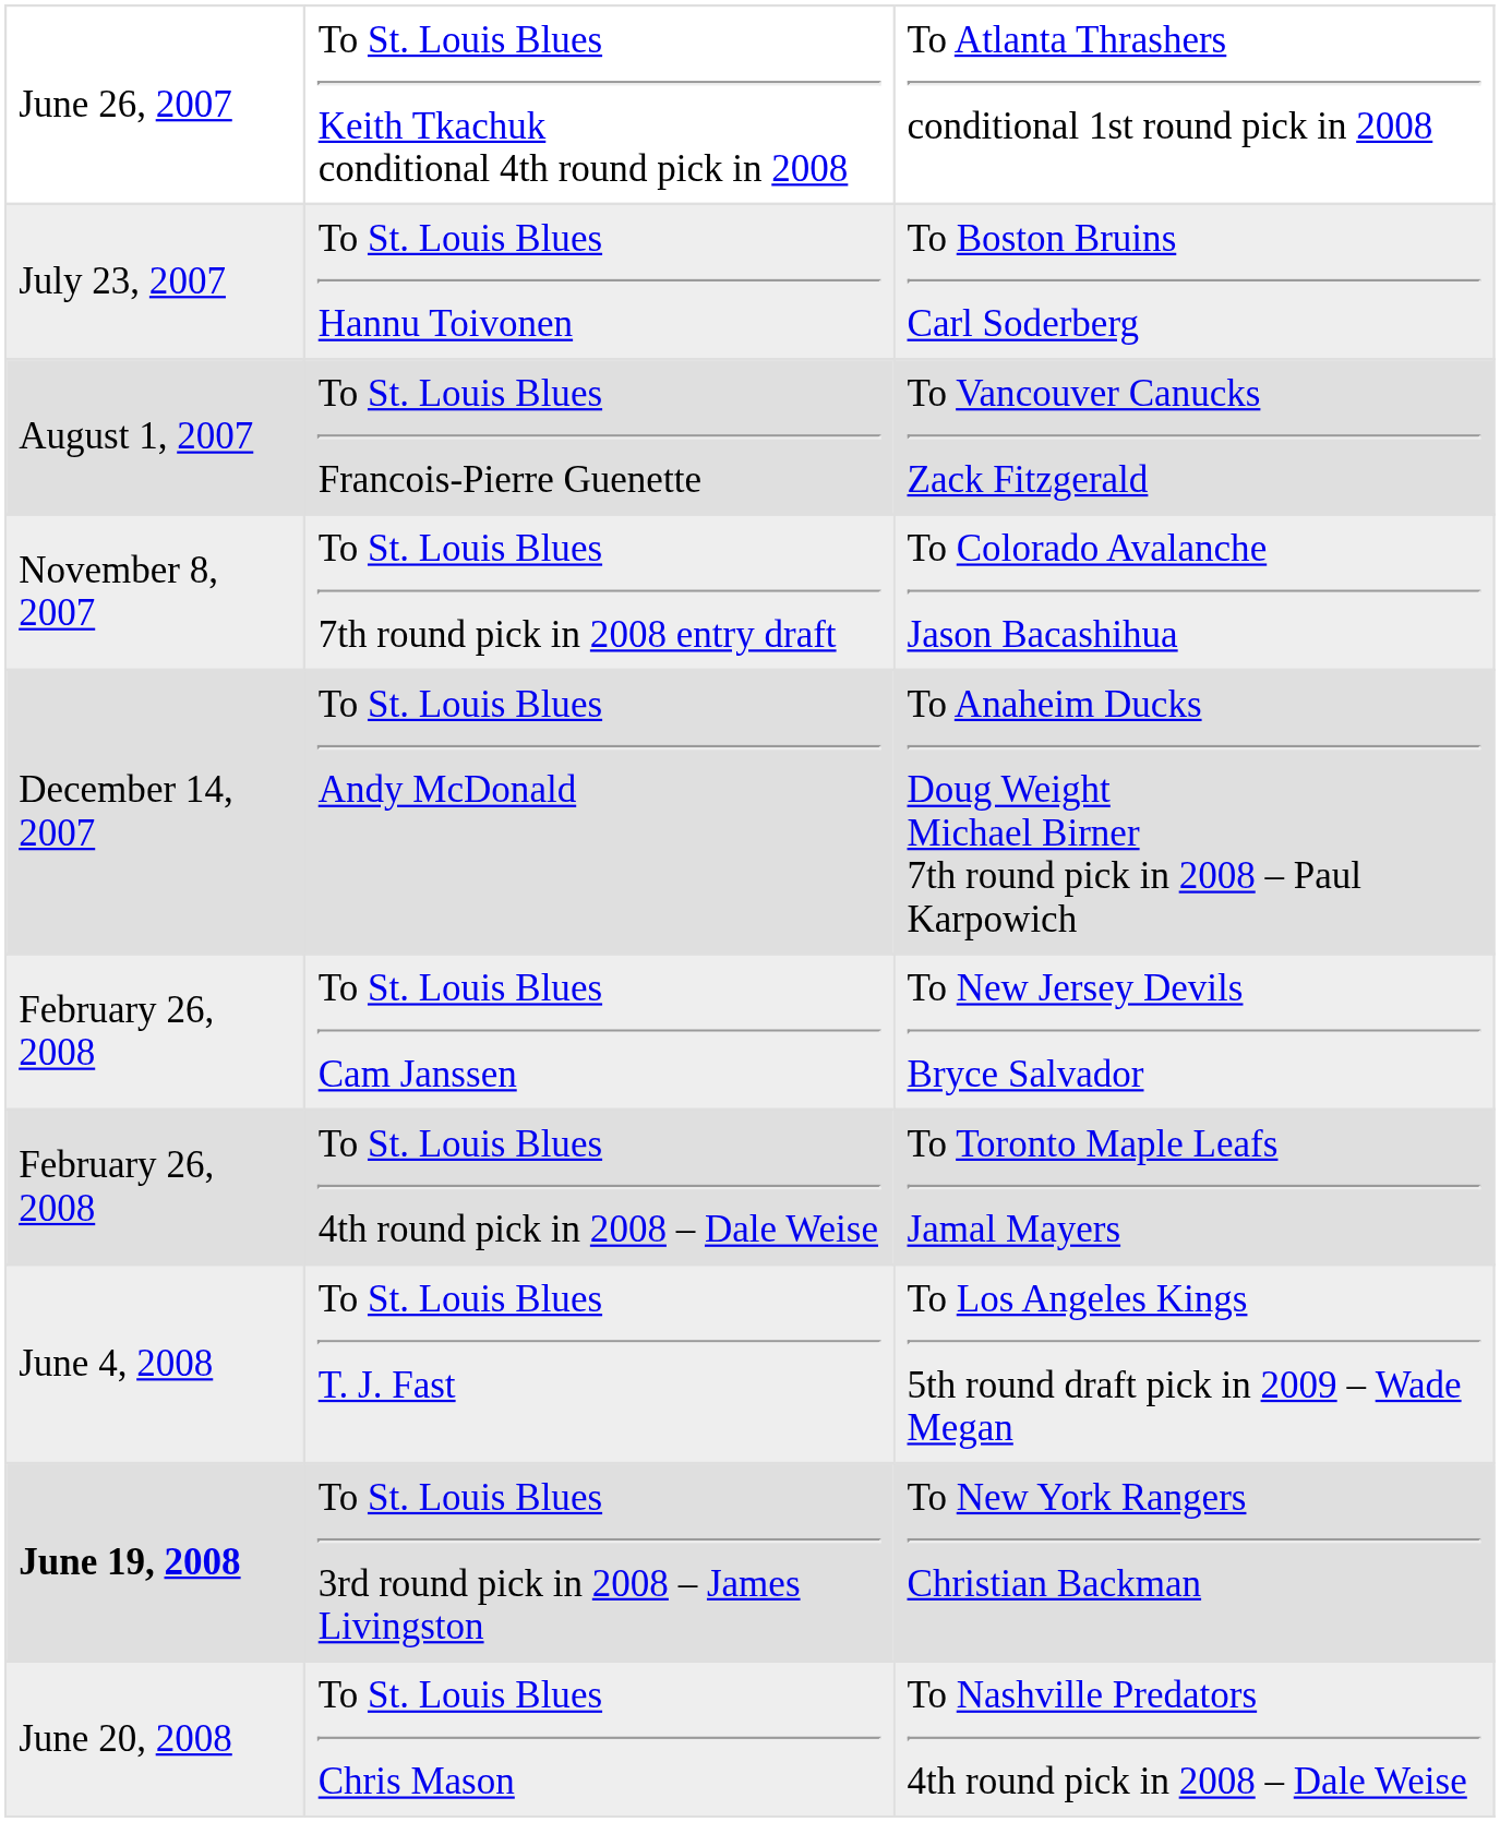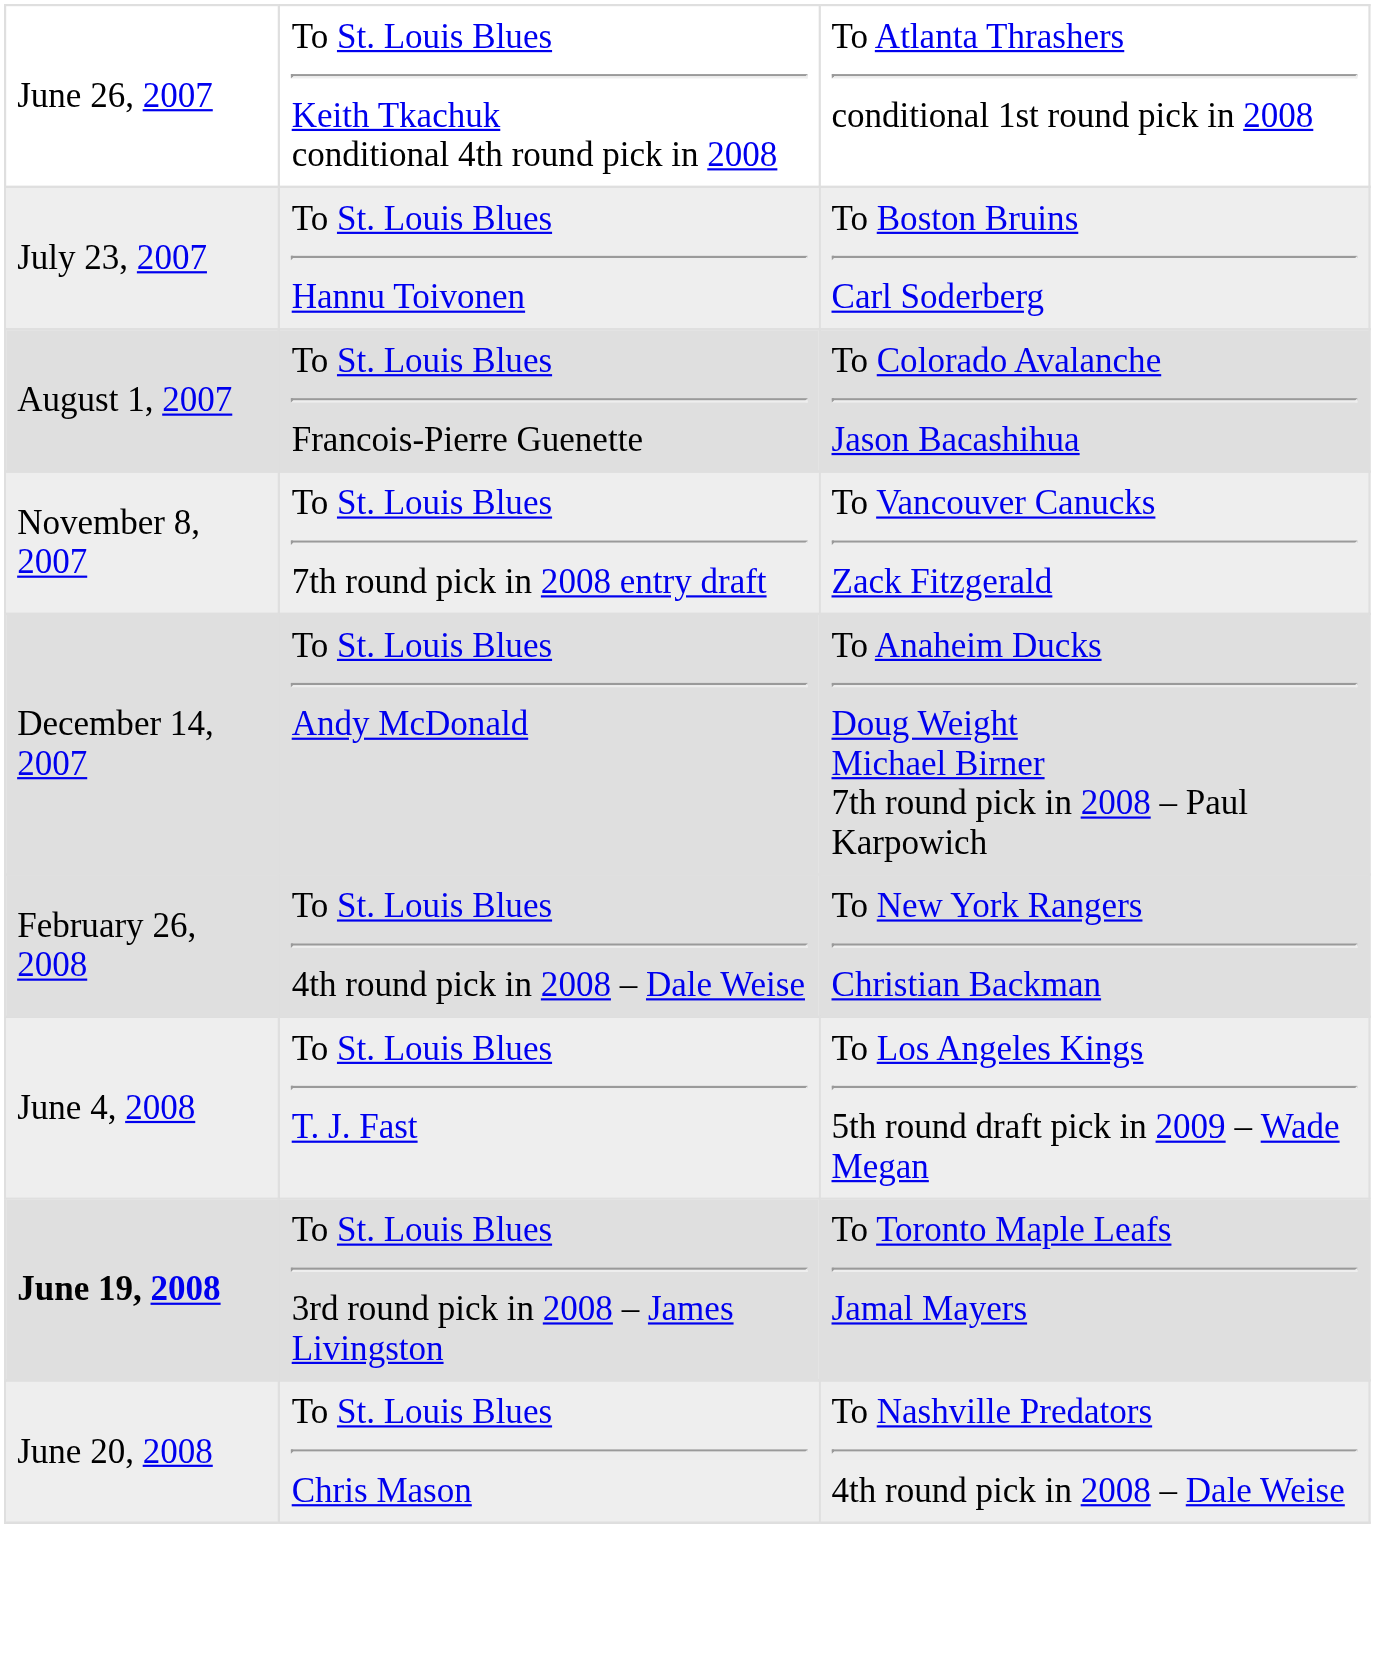To St. Louis Blues Francois-Pierre Guenette | column 3: To Vancouver Canucks Zack Fitzgerald -> To Colorado Avalanche Jason Bacashihua
To St. Louis Blues 7th round pick in 2008 entry draft | column 3: To Colorado Avalanche Jason Bacashihua -> To Vancouver Canucks Zack Fitzgerald
- row: February 26, 2008 | To St. Louis Blues Cam Janssen | To New Jersey Devils Bryce Salvador
To St. Louis Blues 4th round pick in 2008 – Dale Weise | column 3: To Toronto Maple Leafs Jamal Mayers -> To New York Rangers Christian Backman
To St. Louis Blues 3rd round pick in 2008 – James Livingston | column 3: To New York Rangers Christian Backman -> To Toronto Maple Leafs Jamal Mayers
